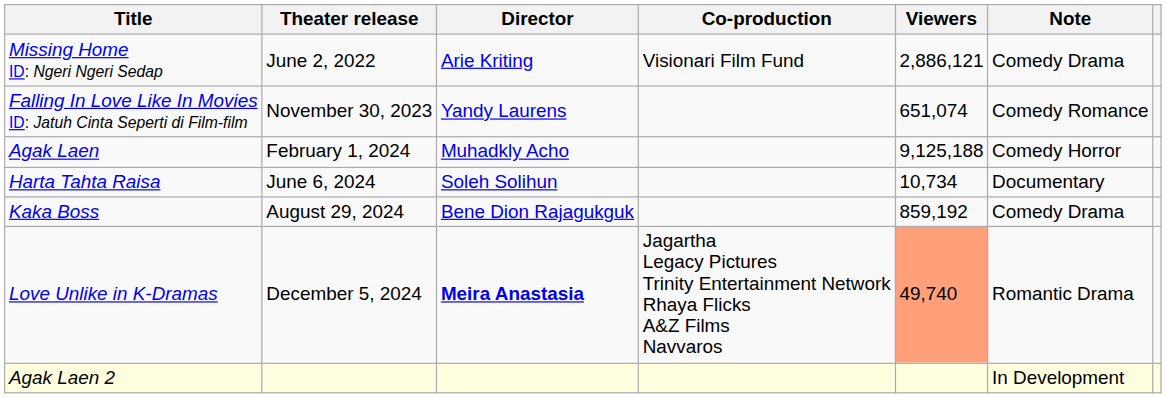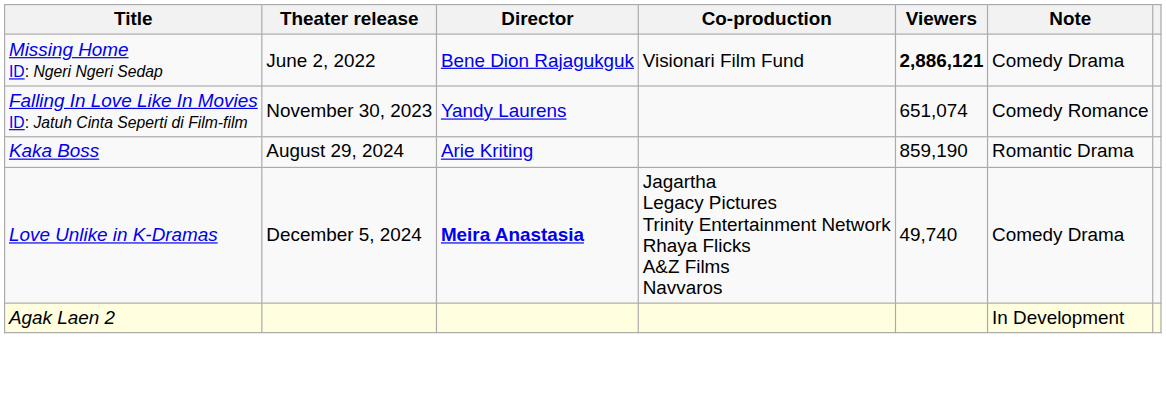Missing Home ID: Ngeri Ngeri Sedap | Director: Arie Kriting -> Bene Dion Rajagukguk
Missing Home ID: Ngeri Ngeri Sedap | Viewers: normal -> bold
- row: Agak Laen | February 1, 2024 | Muhadkly Acho | 9,125,188 | Comedy Horror
- row: Harta Tahta Raisa | June 6, 2024 | Soleh Solihun | 10,734 | Documentary
Kaka Boss | Director: Bene Dion Rajagukguk -> Arie Kriting
Kaka Boss | Viewers: 859,192 -> 859,190
Kaka Boss | Note: Comedy Drama -> Romantic Drama
Love Unlike in K-Dramas | Viewers: lightsalmon background -> no background
Love Unlike in K-Dramas | Note: Romantic Drama -> Comedy Drama
